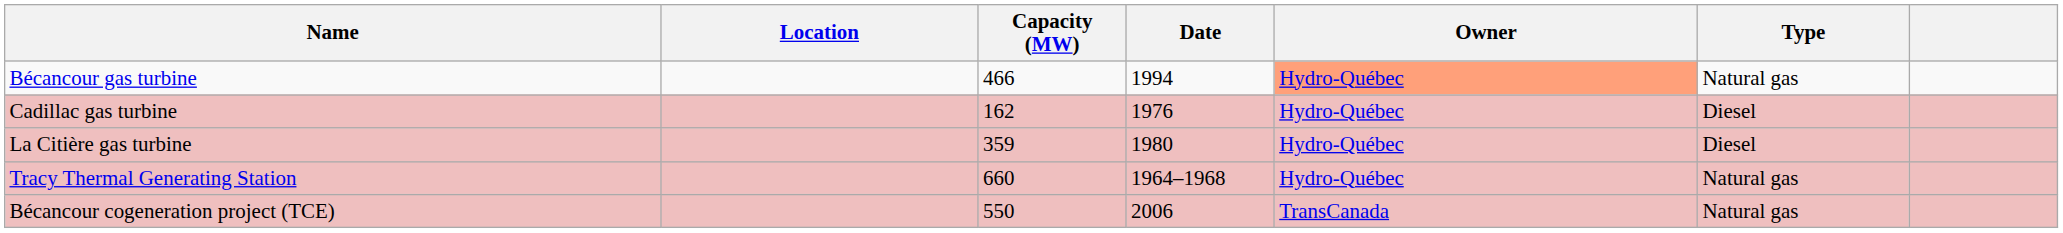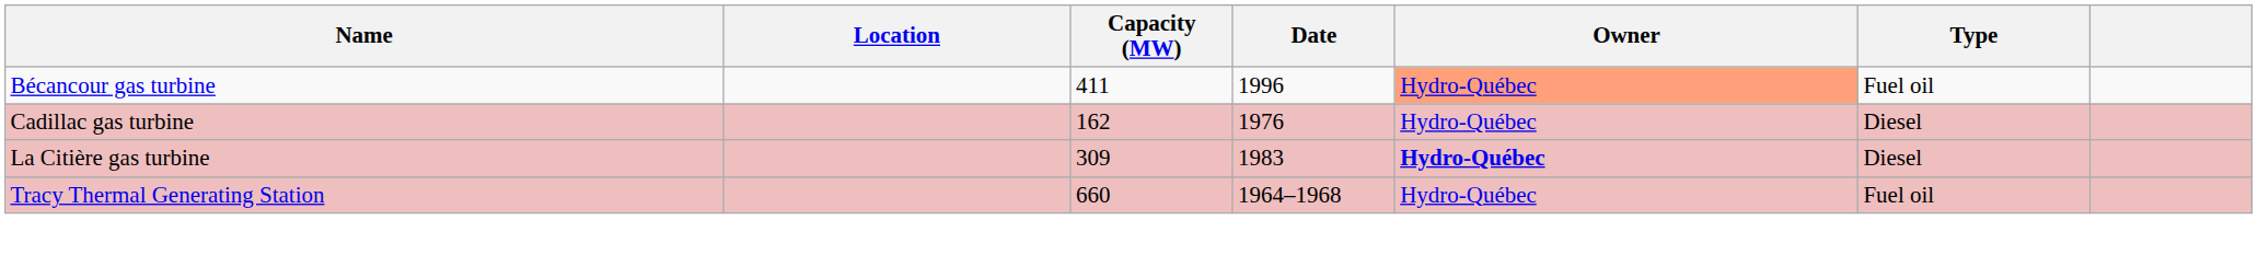Bécancour gas turbine | Capacity (MW): 466 -> 411
Bécancour gas turbine | Date: 1994 -> 1996
Bécancour gas turbine | Type: Natural gas -> Fuel oil
La Citière gas turbine | Capacity (MW): 359 -> 309
La Citière gas turbine | Date: 1980 -> 1983
La Citière gas turbine | Owner: normal -> bold
Tracy Thermal Generating Station | Type: Natural gas -> Fuel oil
- row: Bécancour cogeneration project (TCE) | 550 | 2006 | TransCanada | Natural gas
